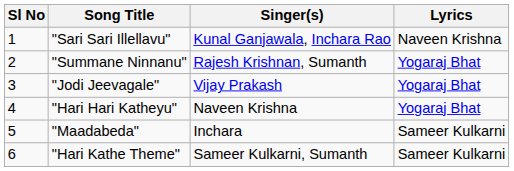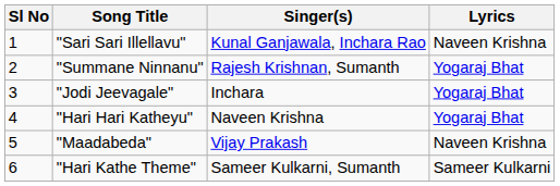"Jodi Jeevagale" | Singer(s): Vijay Prakash -> Inchara
"Maadabeda" | Singer(s): Inchara -> Vijay Prakash
"Maadabeda" | Lyrics: Sameer Kulkarni -> Naveen Krishna
